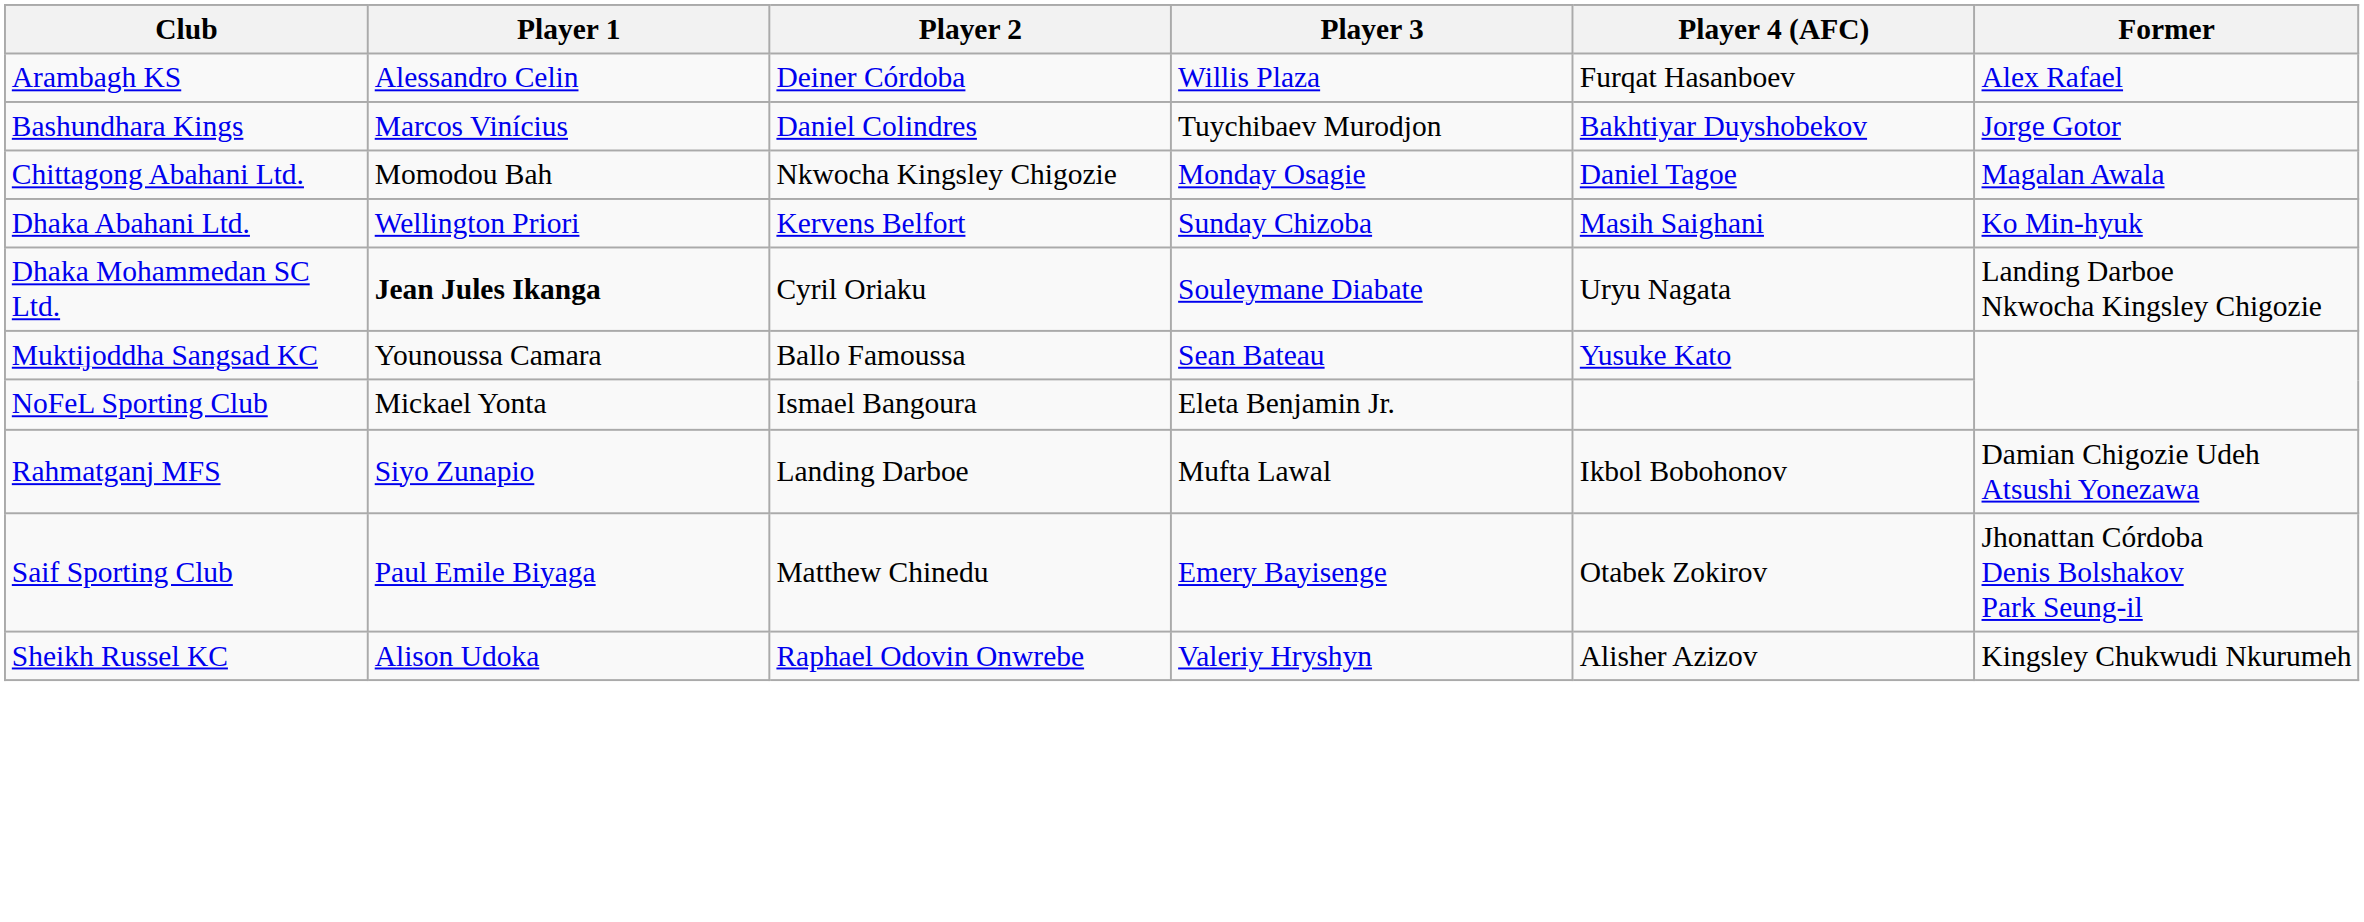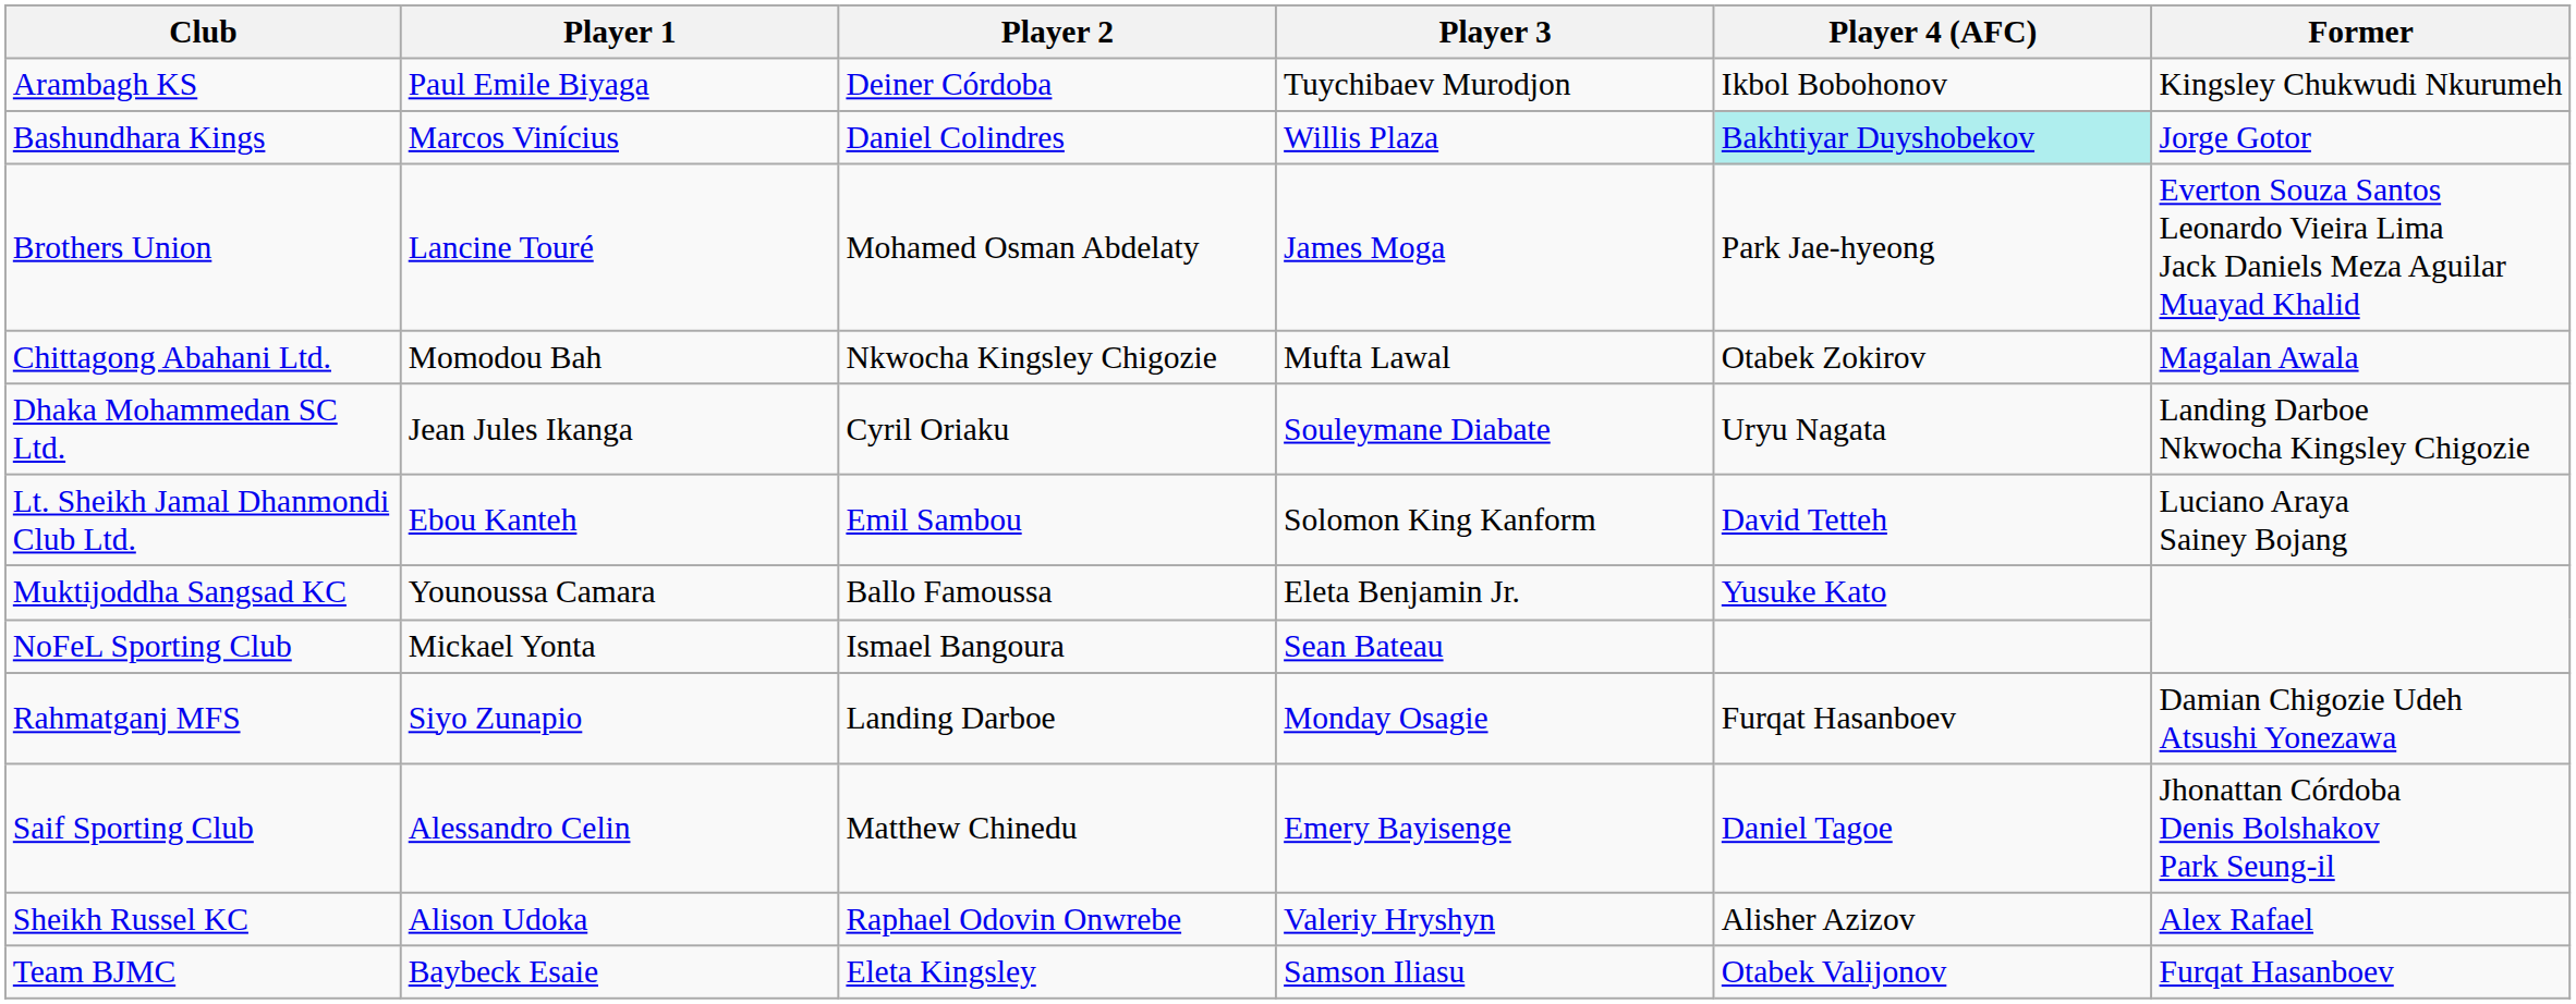Arambagh KS | Player 1: Alessandro Celin -> Paul Emile Biyaga
Arambagh KS | Player 3: Willis Plaza -> Tuychibaev Murodjon
Arambagh KS | Player 4 (AFC): Furqat Hasanboev -> Ikbol Bobohonov
Arambagh KS | Former: Alex Rafael -> Kingsley Chukwudi Nkurumeh
Bashundhara Kings | Player 3: Tuychibaev Murodjon -> Willis Plaza
Bashundhara Kings | Player 4 (AFC): no background -> paleturquoise background
+ row: Brothers Union | Lancine Touré | Mohamed Osman Abdelaty | James Moga | Park Jae-hyeong | Everton Souza Santos Leonardo Vieira Lima Jack Daniels Meza Aguilar Muayad Khalid
Chittagong Abahani Ltd. | Player 3: Monday Osagie -> Mufta Lawal
Chittagong Abahani Ltd. | Player 4 (AFC): Daniel Tagoe -> Otabek Zokirov
- row: Dhaka Abahani Ltd. | Wellington Priori | Kervens Belfort | Sunday Chizoba | Masih Saighani | Ko Min-hyuk
Dhaka Mohammedan SC Ltd. | Player 1: bold -> normal
+ row: Lt. Sheikh Jamal Dhanmondi Club Ltd. | Ebou Kanteh | Emil Sambou | Solomon King Kanform | David Tetteh | Luciano Araya Sainey Bojang
Muktijoddha Sangsad KC | Player 3: Sean Bateau -> Eleta Benjamin Jr.
NoFeL Sporting Club | Player 3: Eleta Benjamin Jr. -> Sean Bateau
Rahmatganj MFS | Player 3: Mufta Lawal -> Monday Osagie
Rahmatganj MFS | Player 4 (AFC): Ikbol Bobohonov -> Furqat Hasanboev
Saif Sporting Club | Player 1: Paul Emile Biyaga -> Alessandro Celin
Saif Sporting Club | Player 4 (AFC): Otabek Zokirov -> Daniel Tagoe
Sheikh Russel KC | Former: Kingsley Chukwudi Nkurumeh -> Alex Rafael
+ row: Team BJMC | Baybeck Esaie | Eleta Kingsley | Samson Iliasu | Otabek Valijonov | Furqat Hasanboev
